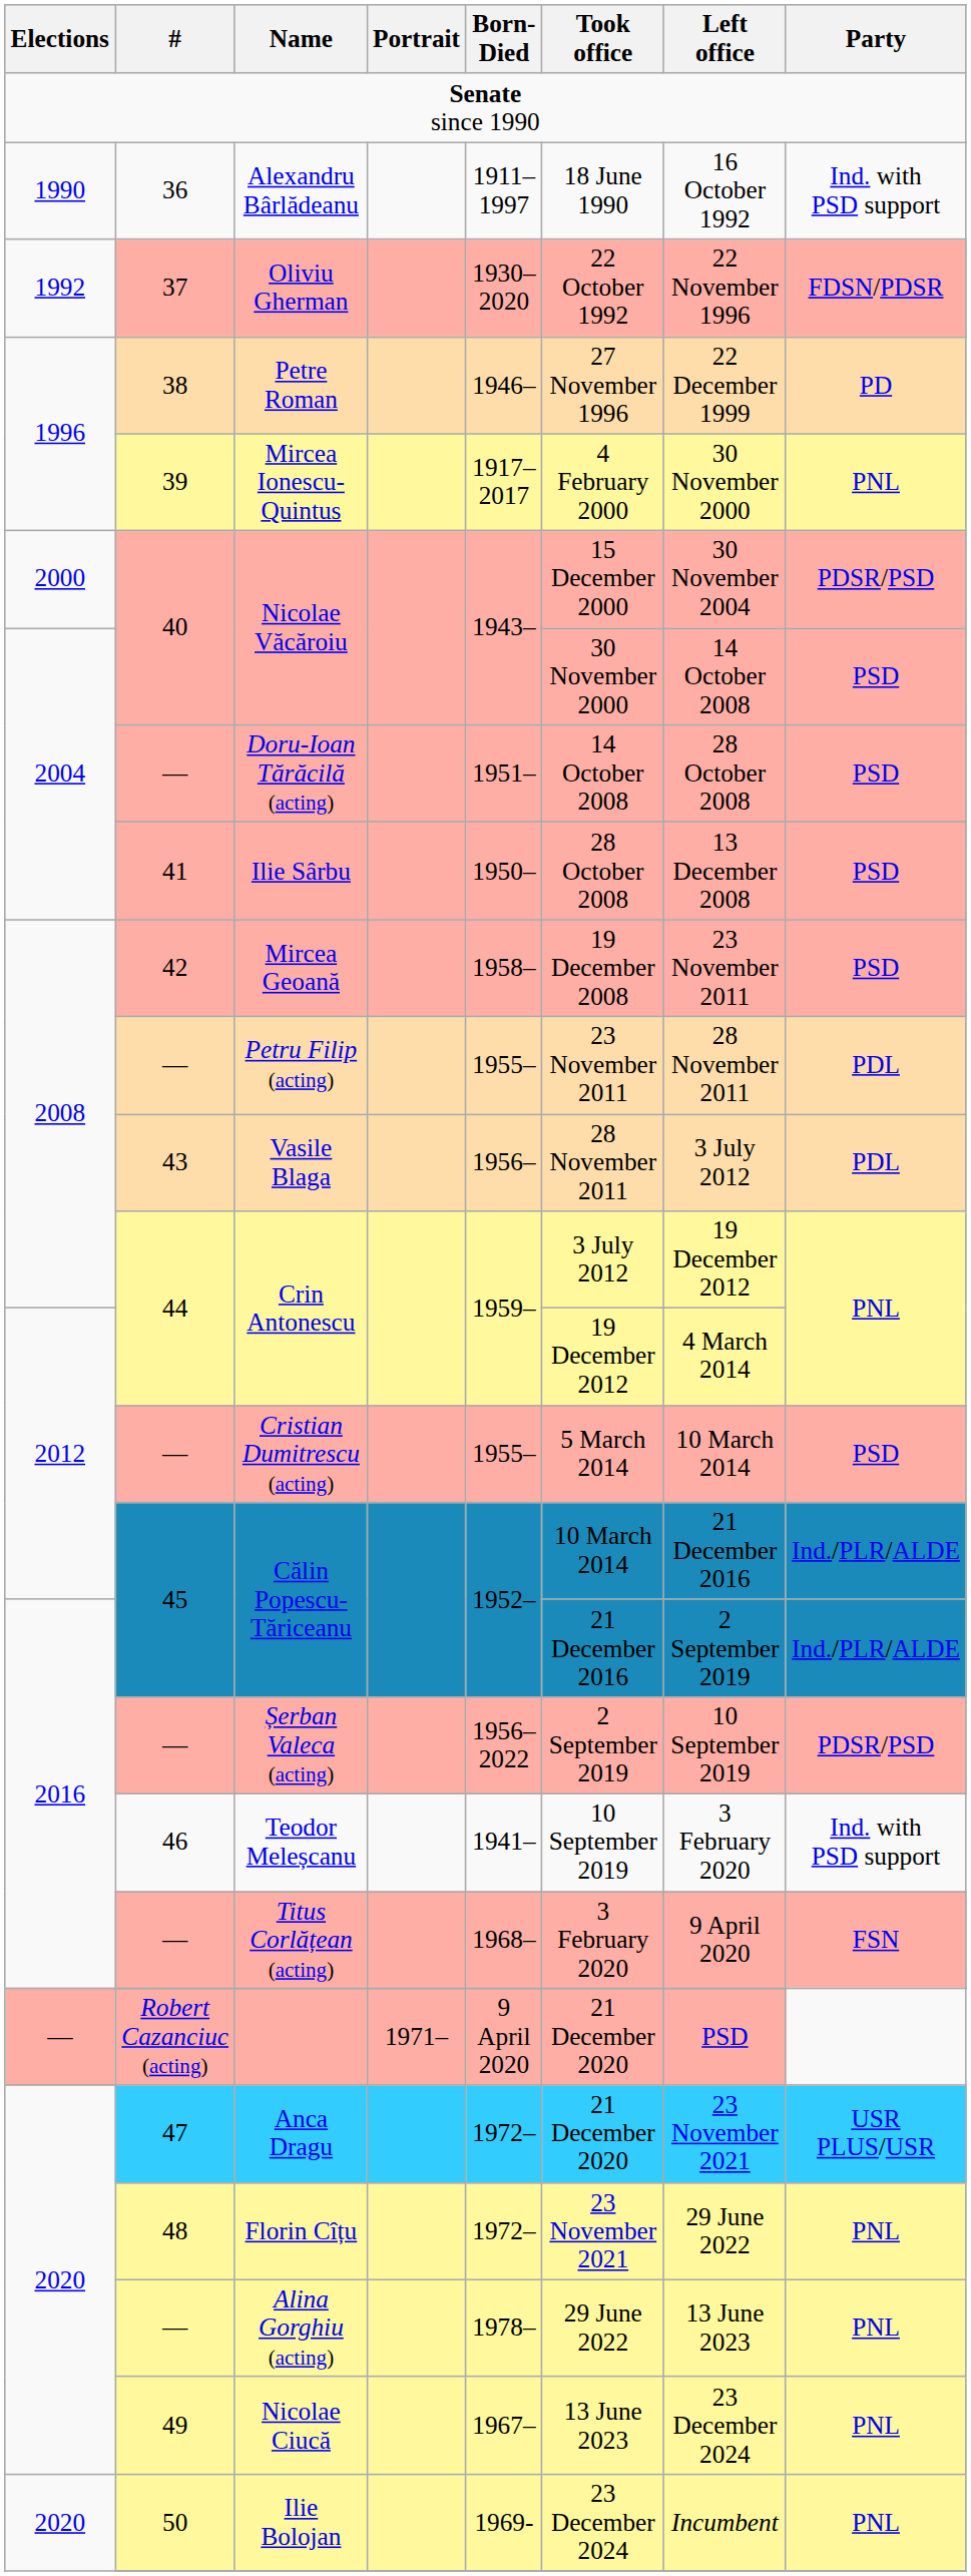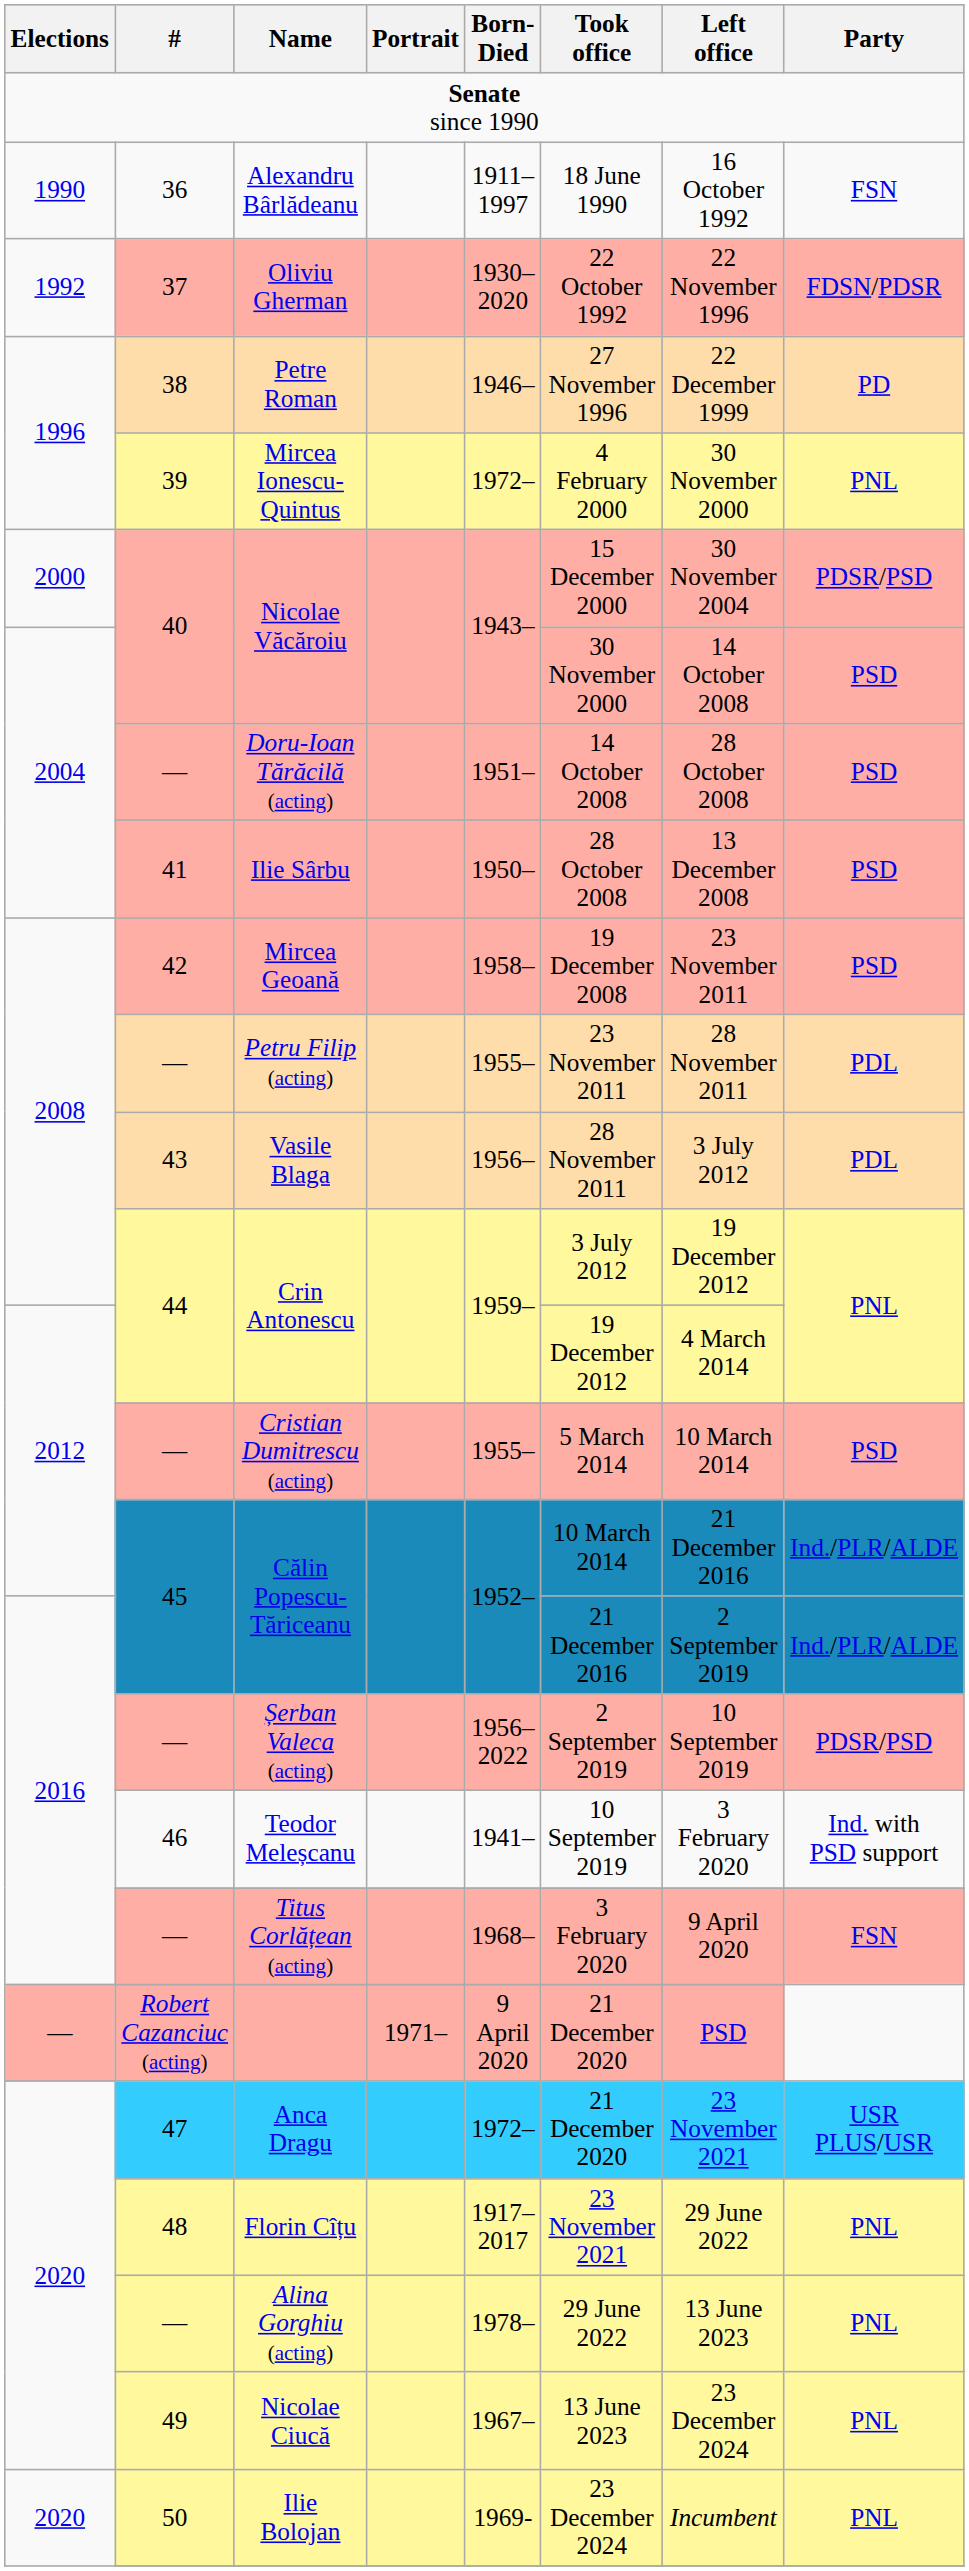Alexandru Bârlădeanu | Party: Ind. with PSD support -> FSN
Mircea Ionescu-Quintus | Born-Died: 1917–2017 -> 1972–
Florin Cîțu | Born-Died: 1972– -> 1917–2017
